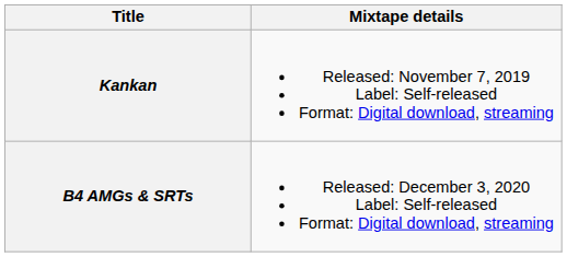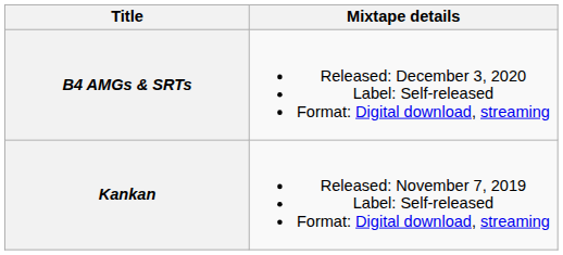rows swapped: Kankan <-> B4 AMGs & SRTs
